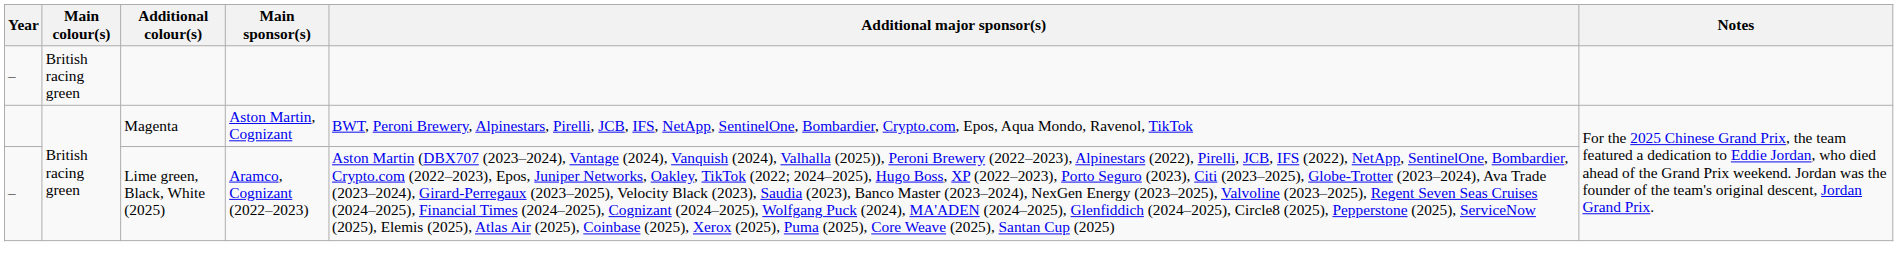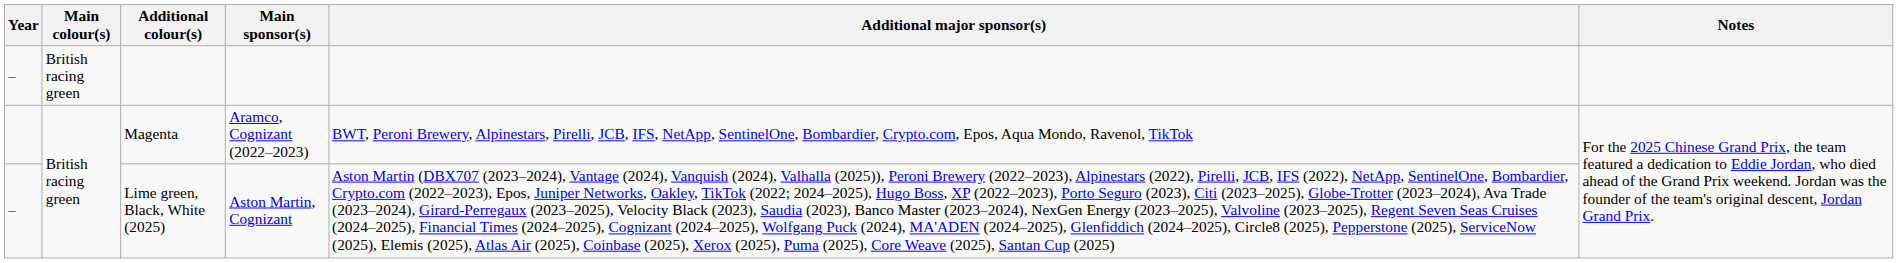Magenta | Main sponsor(s): Aston Martin, Cognizant -> Aramco, Cognizant (2022–2023)
Lime green, Black, White (2025) | Main sponsor(s): Aramco, Cognizant (2022–2023) -> Aston Martin, Cognizant
